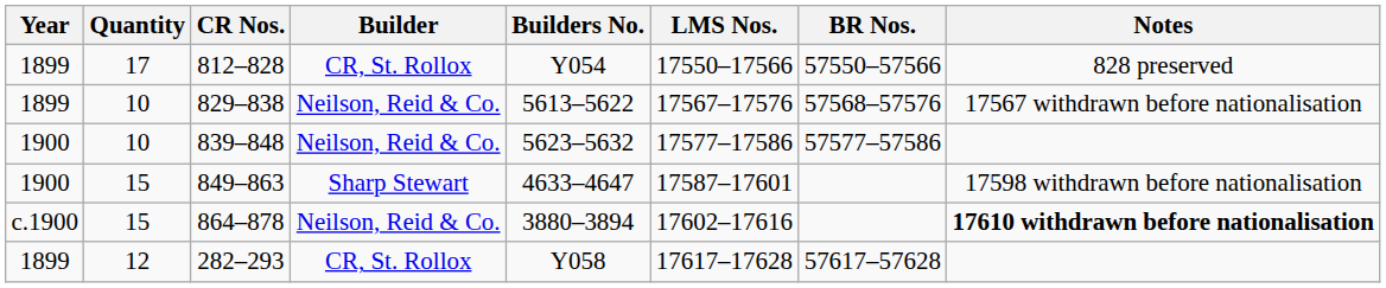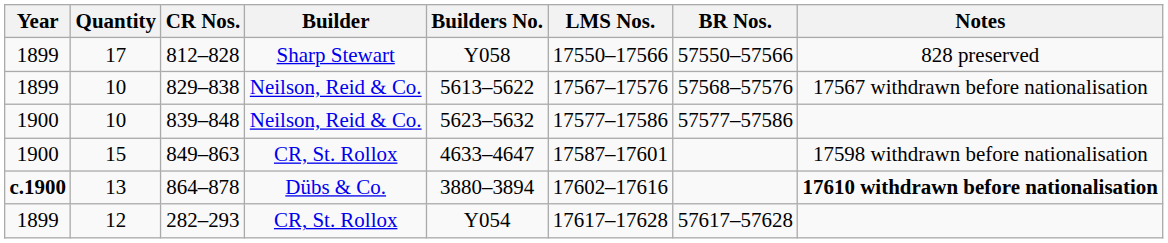812–828 | Builder: CR, St. Rollox -> Sharp Stewart
812–828 | Builders No.: Y054 -> Y058
849–863 | Builder: Sharp Stewart -> CR, St. Rollox
864–878 | Year: normal -> bold
864–878 | Quantity: 15 -> 13
864–878 | Builder: Neilson, Reid & Co. -> Dübs & Co.
282–293 | Builders No.: Y058 -> Y054
